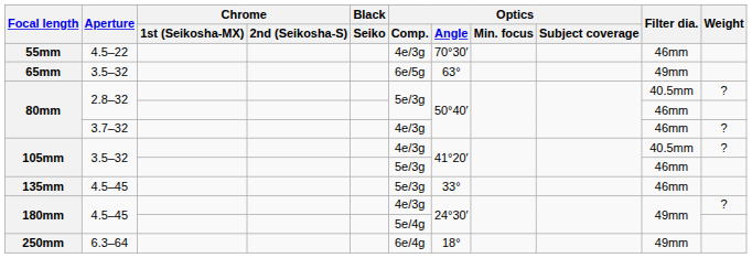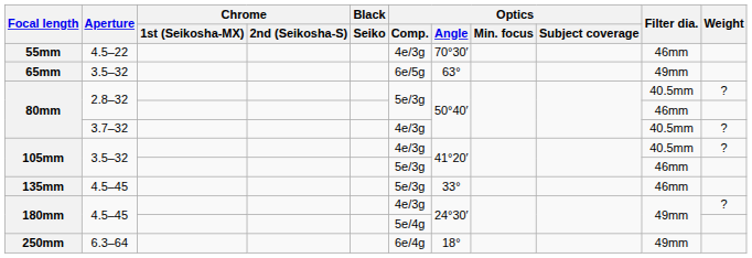80mm / 3.7–32 | Filter dia.: 46mm -> 40.5mm
